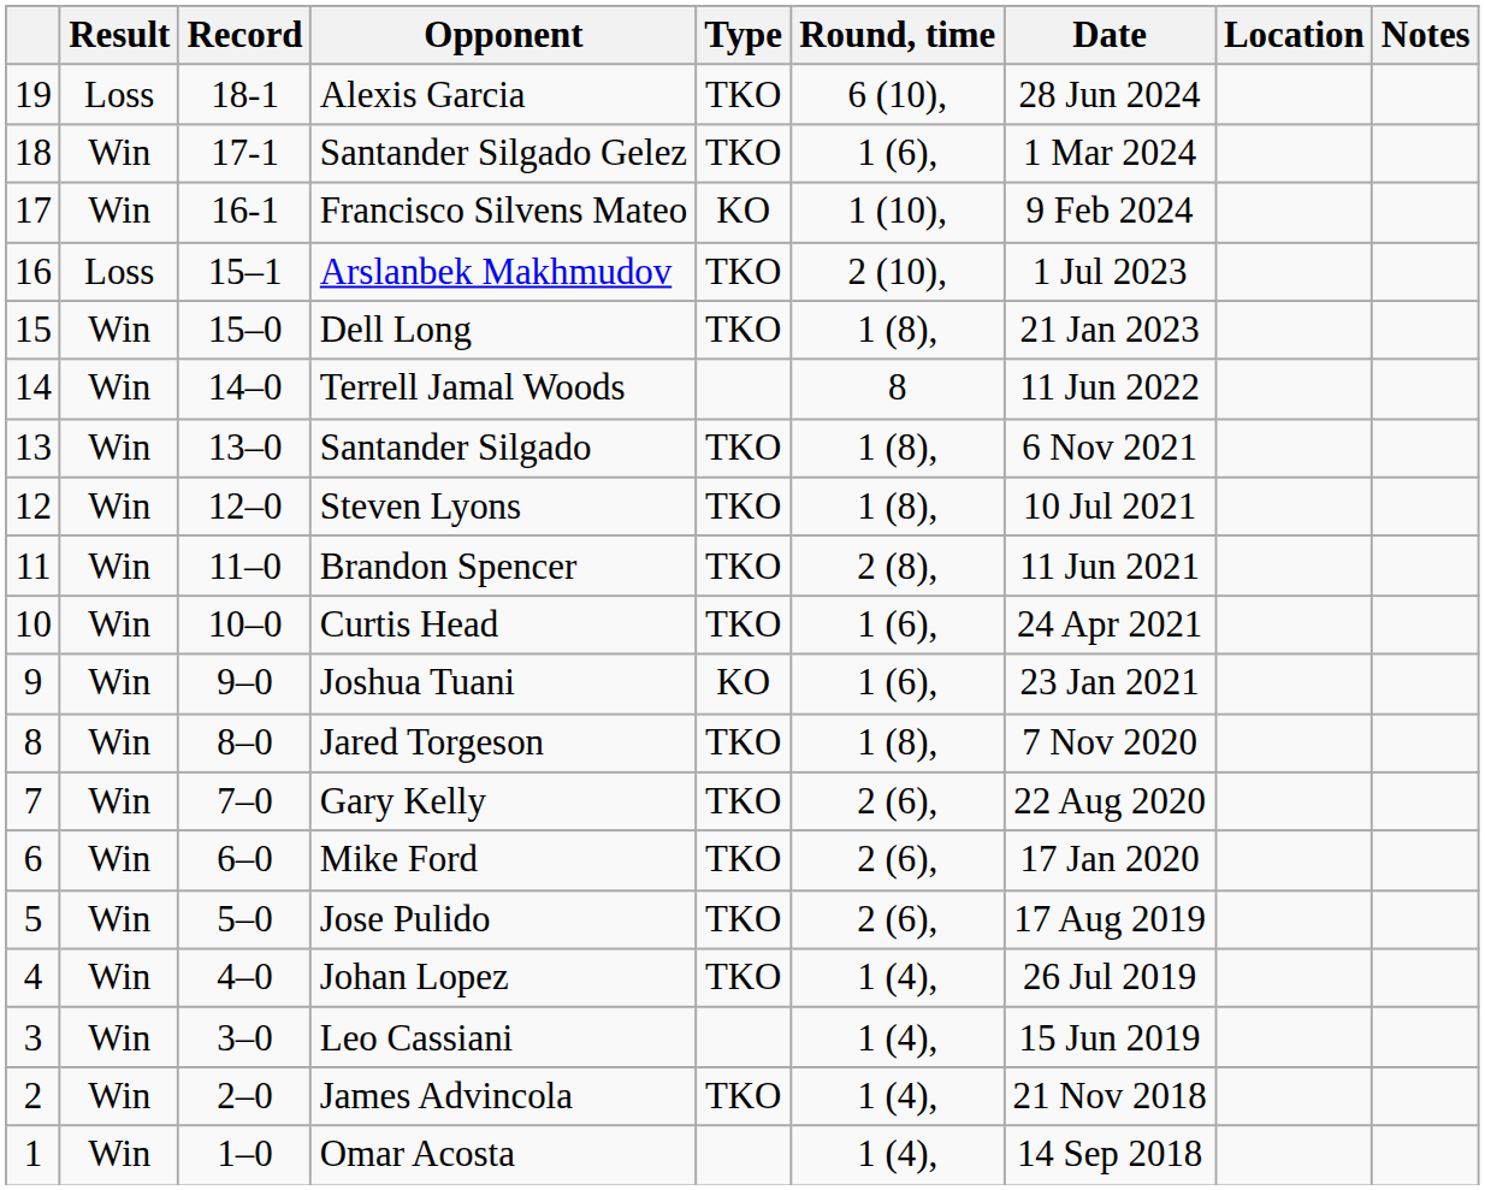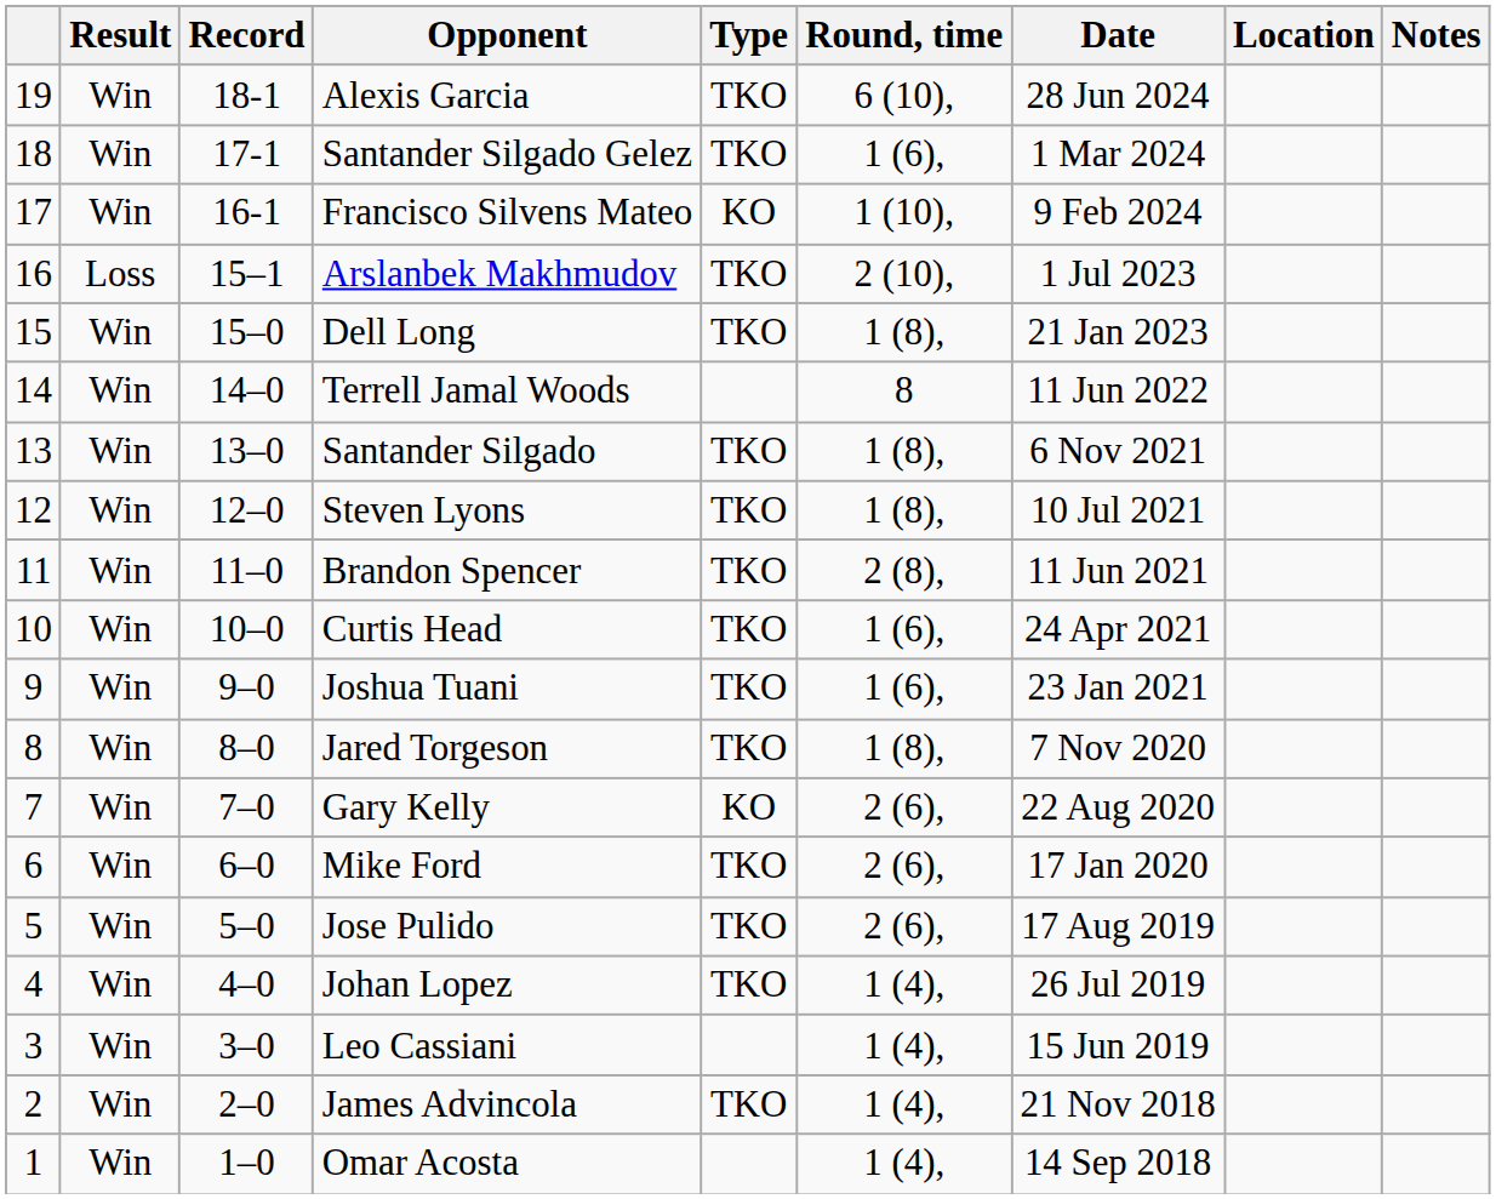Alexis Garcia | Result: Loss -> Win
Joshua Tuani | Type: KO -> TKO
Gary Kelly | Type: TKO -> KO
